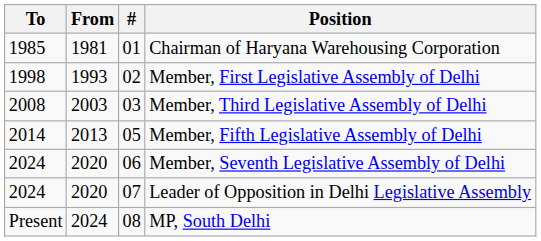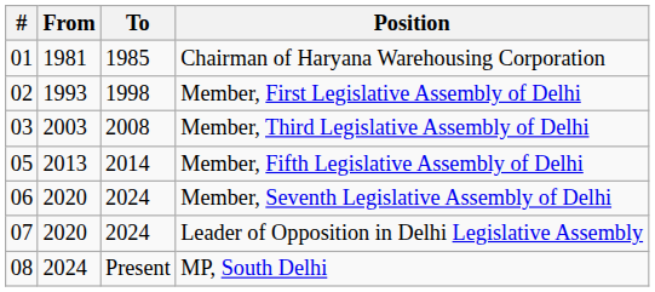columns swapped: # <-> To
